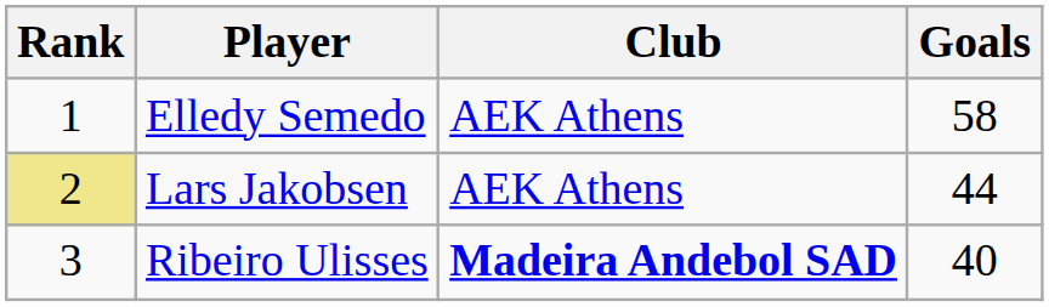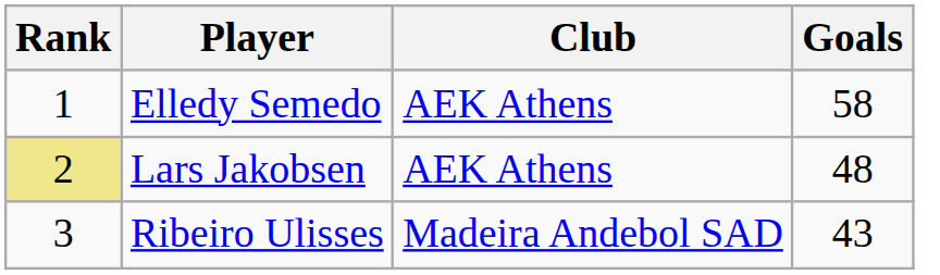Lars Jakobsen | Goals: 44 -> 48
Ribeiro Ulisses | Club: bold -> normal
Ribeiro Ulisses | Goals: 40 -> 43
